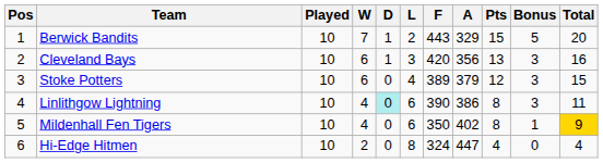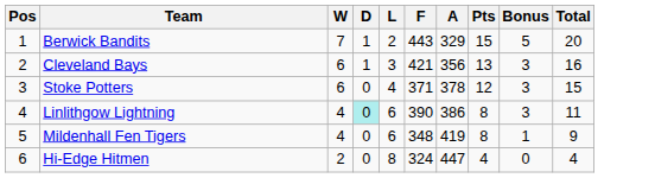- column: Played | 10 | 10 | 10 | 10 | 10 | 10
Cleveland Bays | F: 420 -> 421
Stoke Potters | F: 389 -> 371
Stoke Potters | A: 379 -> 378
Mildenhall Fen Tigers | F: 350 -> 348
Mildenhall Fen Tigers | A: 402 -> 419
Mildenhall Fen Tigers | Total: gold background -> no background
